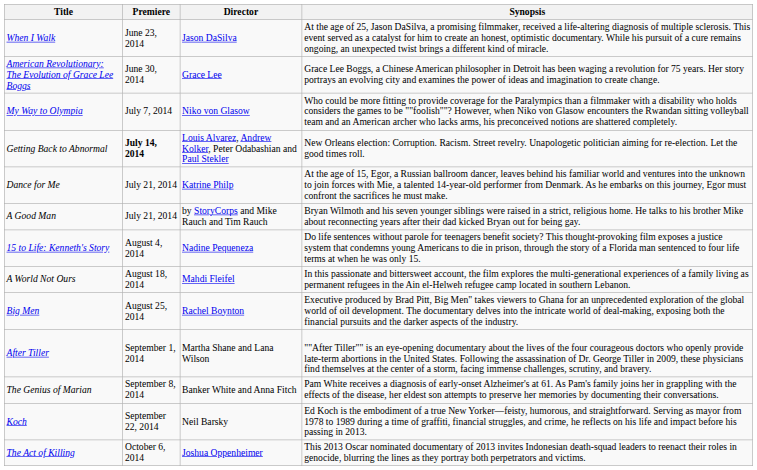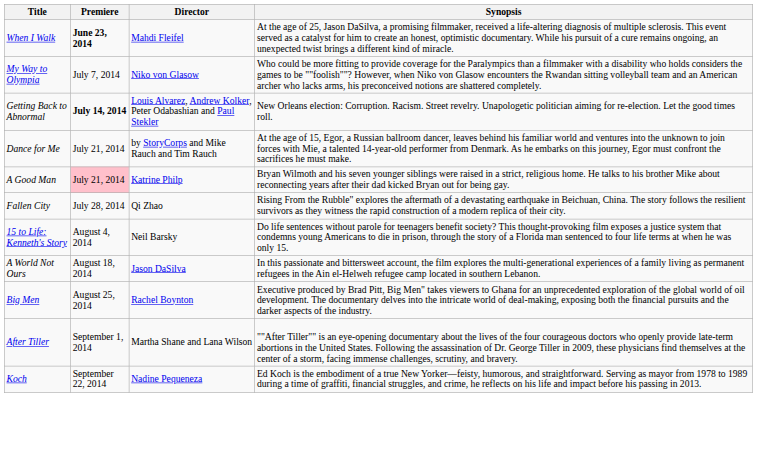When I Walk | Premiere: normal -> bold
When I Walk | Director: Jason DaSilva -> Mahdi Fleifel
- row: American Revolutionary: The Evolution of Grace Lee Boggs | June 30, 2014 | Grace Lee | Grace Lee Boggs, a Chinese American philosopher in Detroit has been waging a revolution for 75 years. Her story portrays an evolving city and examines the power of ideas and imagination to create change.
Dance for Me | Director: Katrine Philp -> by StoryCorps and Mike Rauch and Tim Rauch
A Good Man | Premiere: no background -> pink background
A Good Man | Director: by StoryCorps and Mike Rauch and Tim Rauch -> Katrine Philp
+ row: Fallen City | July 28, 2014 | Qi Zhao | Rising From the Rubble" explores the aftermath of a devastating earthquake in Beichuan, China. The story follows the resilient survivors as they witness the rapid construction of a modern replica of their city.
15 to Life: Kenneth's Story | Director: Nadine Pequeneza -> Neil Barsky
A World Not Ours | Director: Mahdi Fleifel -> Jason DaSilva
- row: The Genius of Marian | September 8, 2014 | Banker White and Anna Fitch | Pam White receives a diagnosis of early-onset Alzheimer's at 61. As Pam's family joins her in grappling with the effects of the disease, her eldest son attempts to preserve her memories by documenting their conversations.
Koch | Director: Neil Barsky -> Nadine Pequeneza
- row: The Act of Killing | October 6, 2014 | Joshua Oppenheimer | This 2013 Oscar nominated documentary of 2013 invites Indonesian death-squad leaders to reenact their roles in genocide, blurring the lines as they portray both perpetrators and victims.
